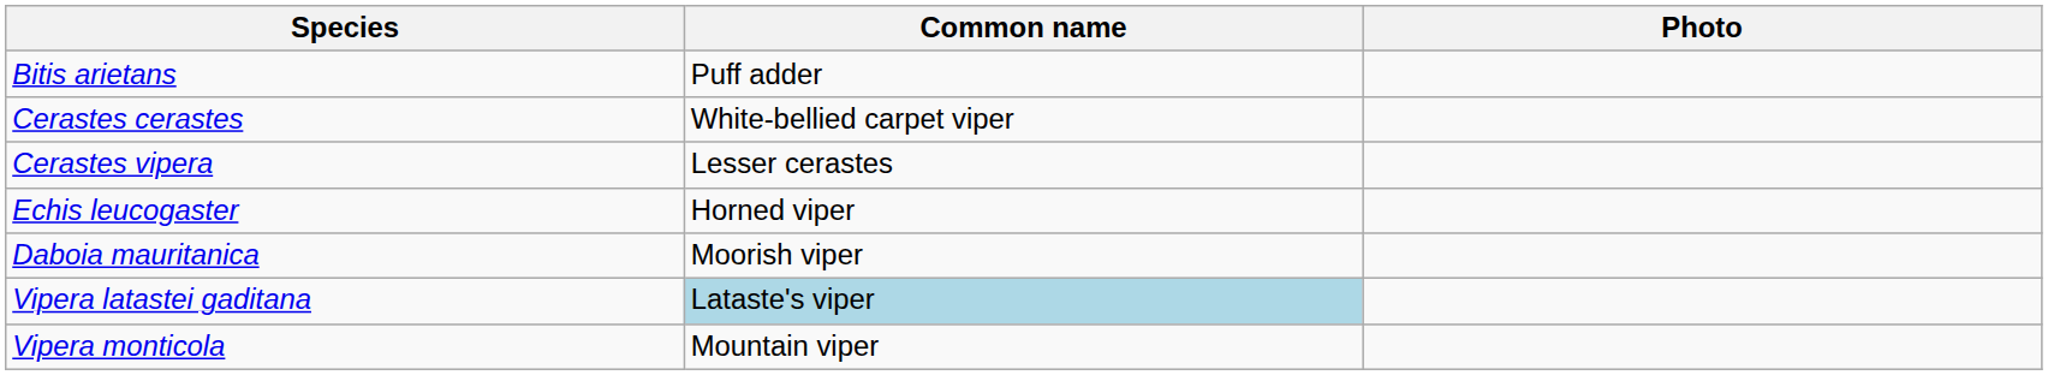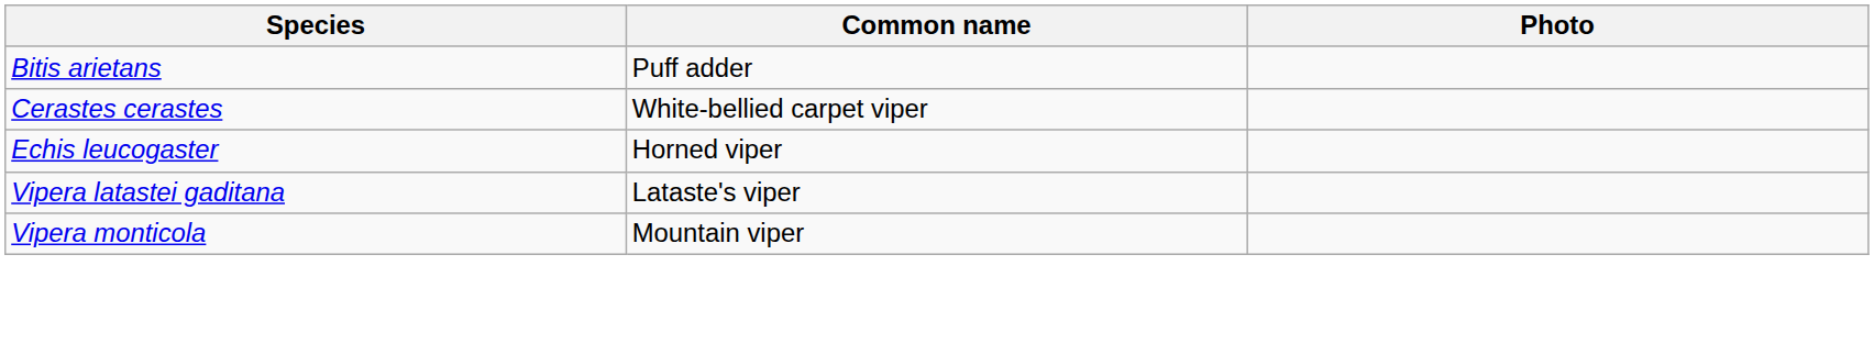- row: Cerastes vipera | Lesser cerastes
- row: Daboia mauritanica | Moorish viper
Vipera latastei gaditana | Common name: lightblue background -> no background
